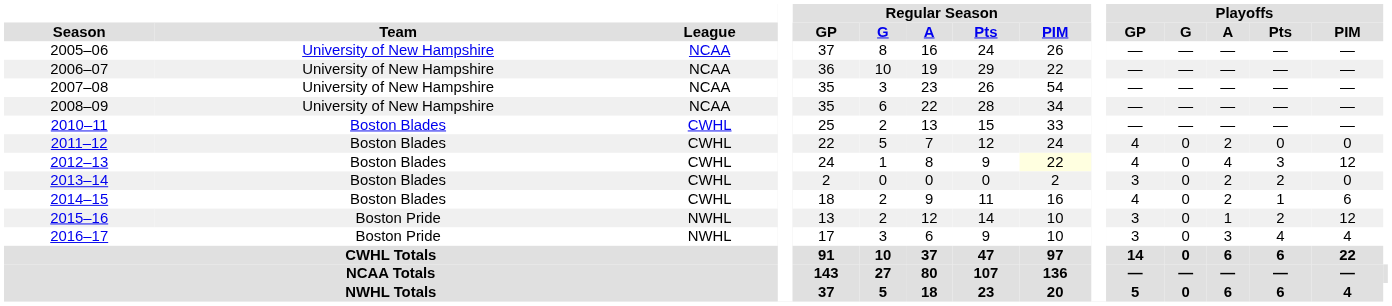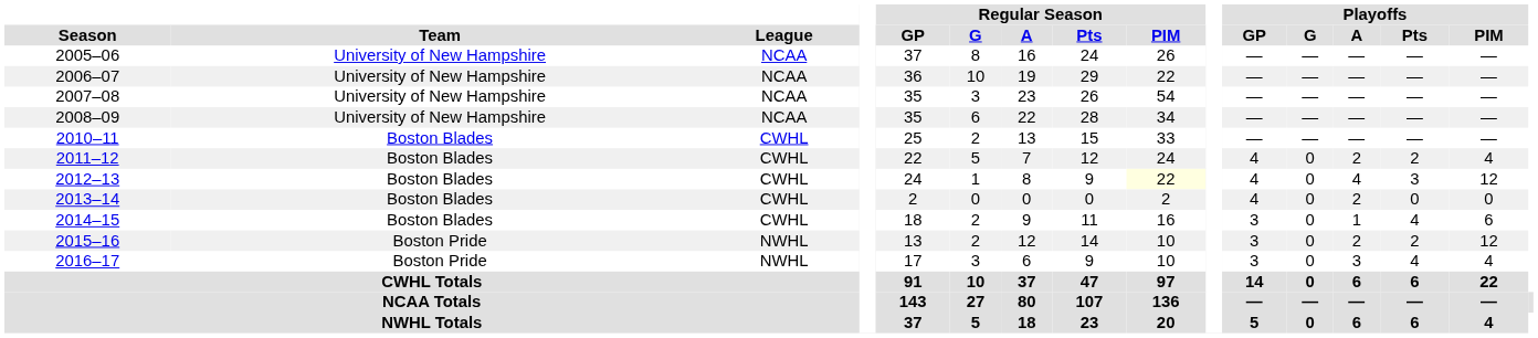2011–12 | Playoffs / Pts: 0 -> 2
2011–12 | Playoffs / PIM: 0 -> 4
2013–14 | Playoffs / GP: 3 -> 4
2013–14 | Playoffs / Pts: 2 -> 0
2014–15 | Playoffs / GP: 4 -> 3
2014–15 | Playoffs / A: 2 -> 1
2014–15 | Playoffs / Pts: 1 -> 4
2015–16 | Playoffs / A: 1 -> 2
